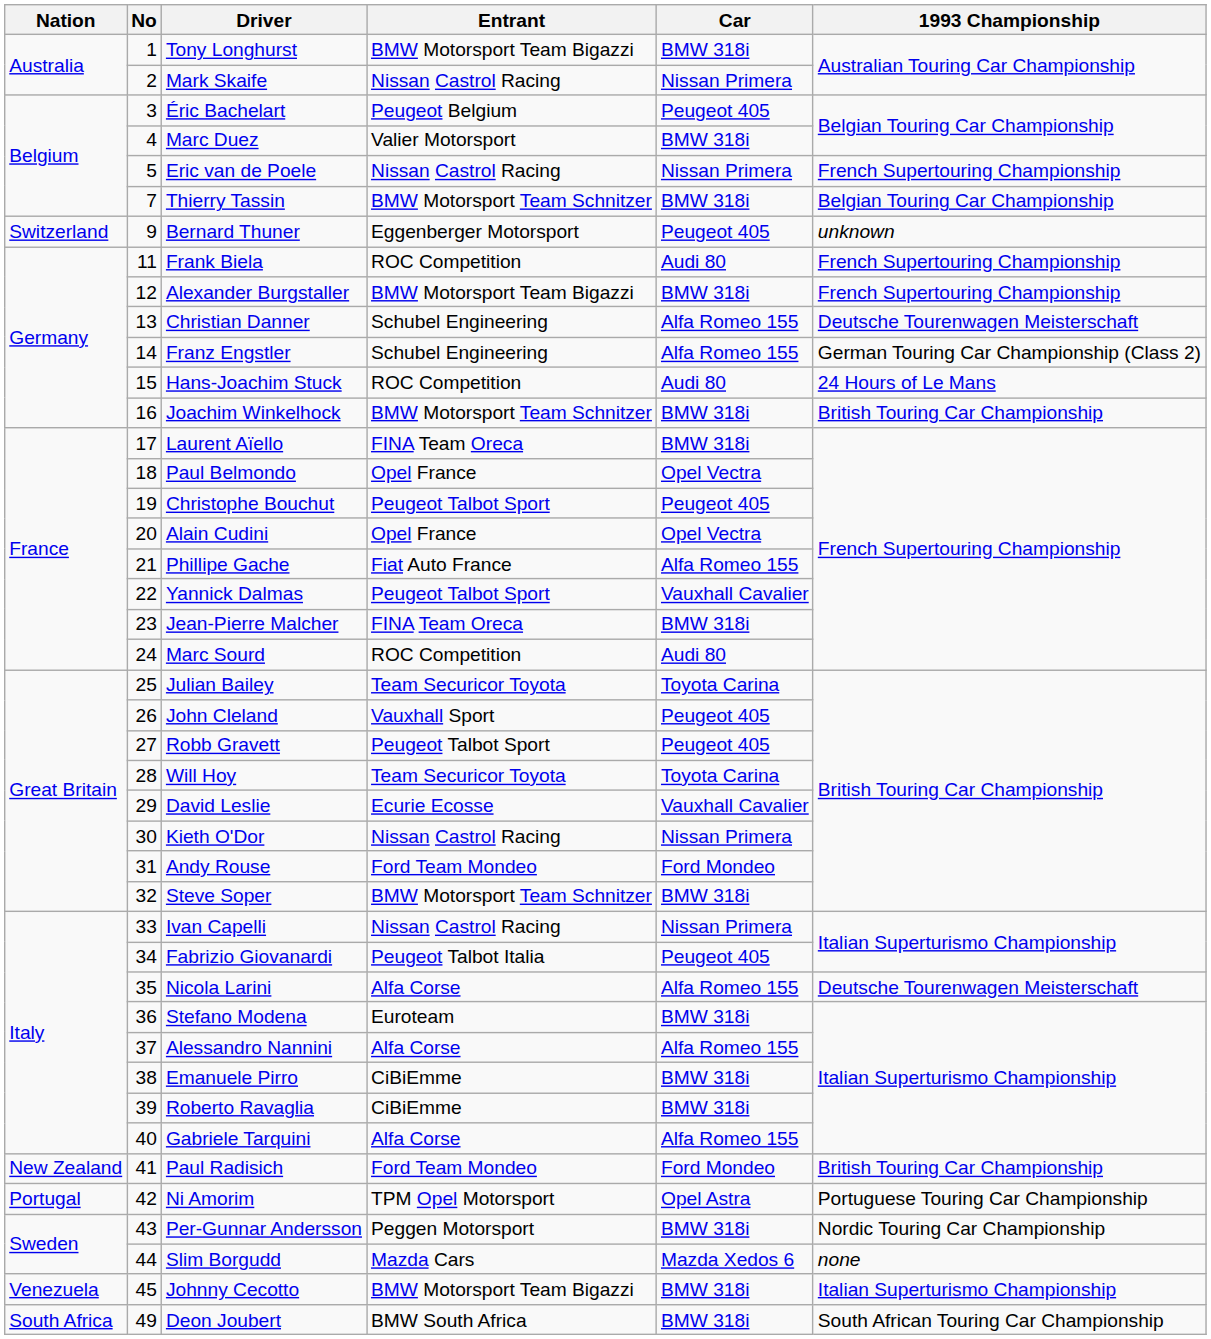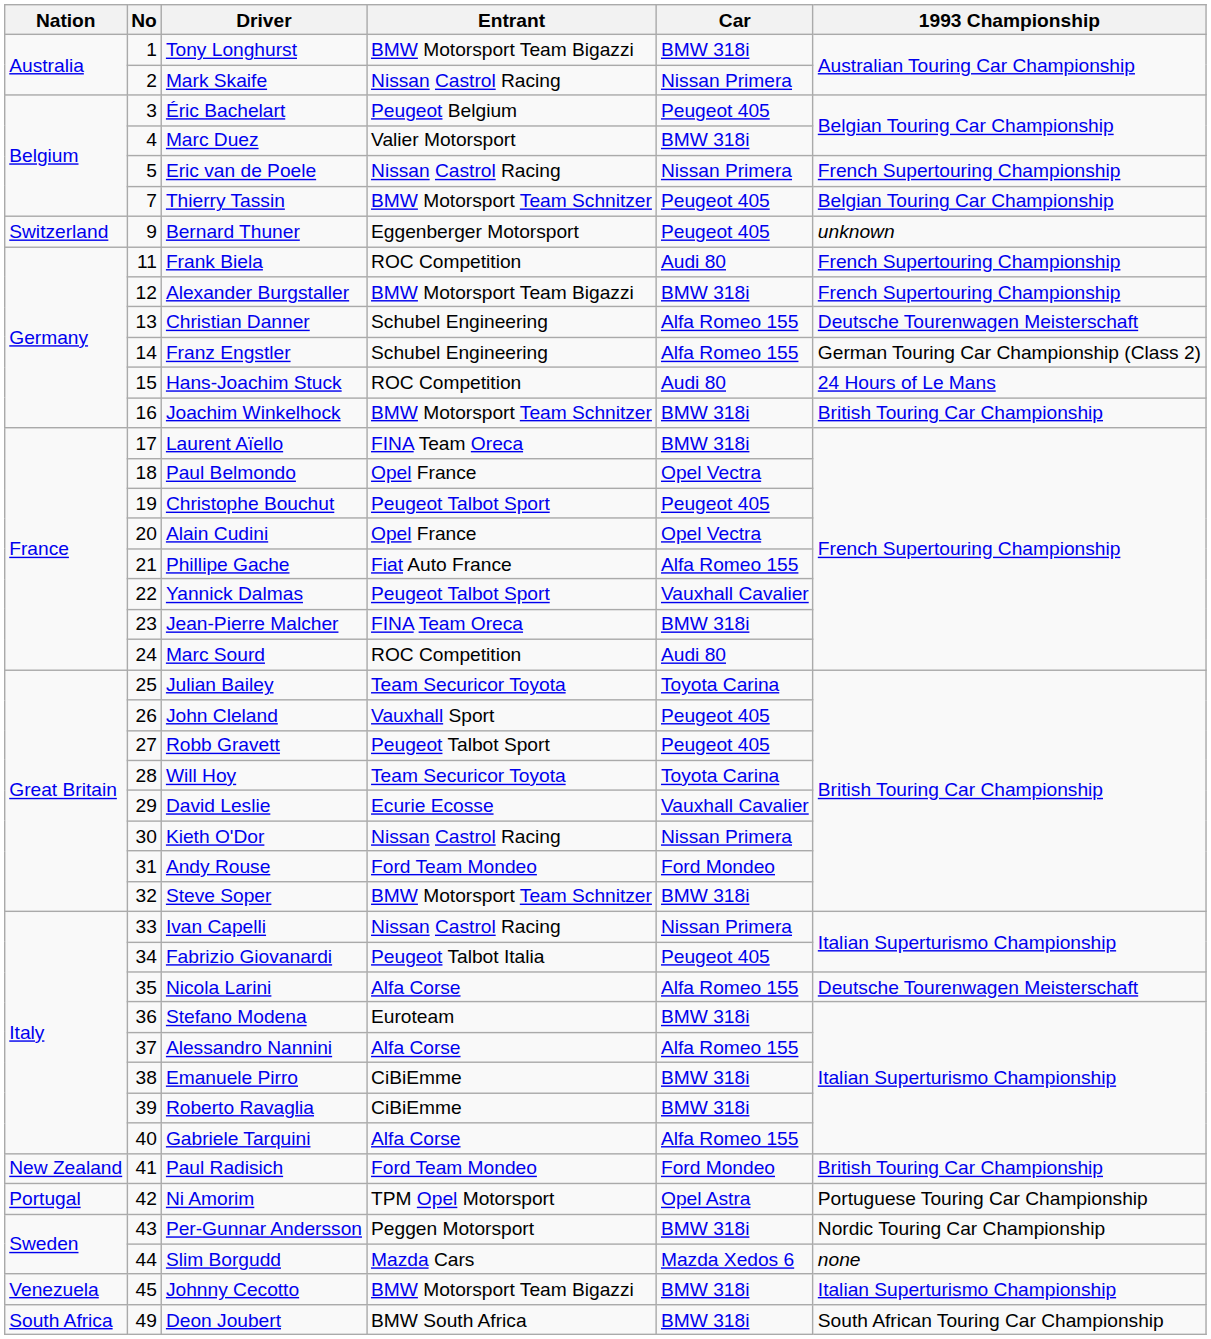Thierry Tassin | Car: BMW 318i -> Peugeot 405
